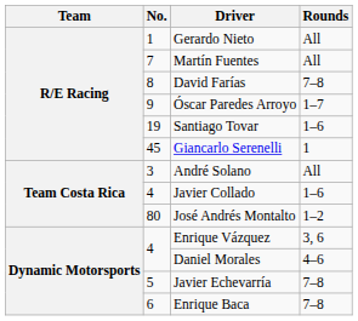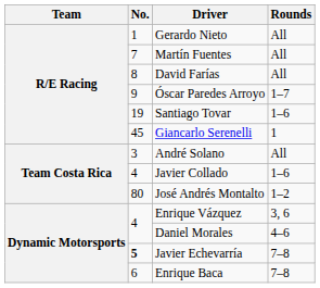David Farías | Rounds: 7–8 -> All
Javier Echevarría | No.: normal -> bold
